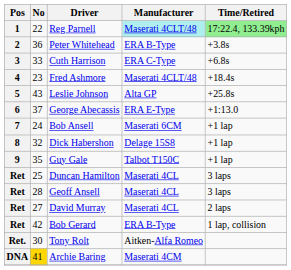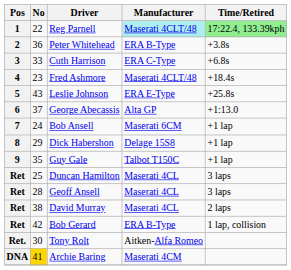Leslie Johnson | Manufacturer: Alta GP -> ERA E-Type
George Abecassis | Manufacturer: ERA E-Type -> Alta GP
Dick Habershon | No: 32 -> 29
David Murray | No: 27 -> 38
